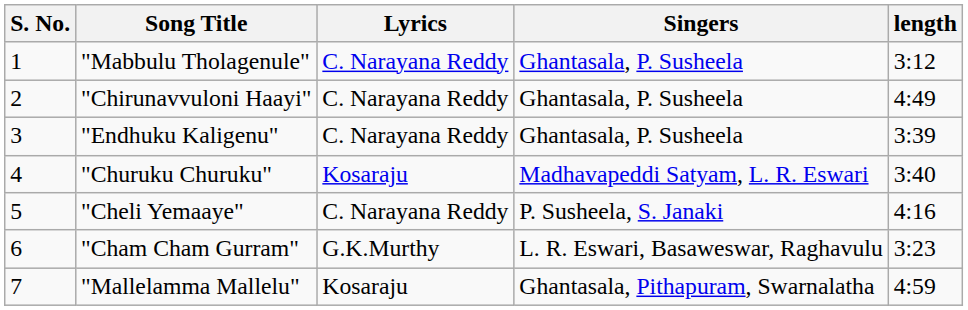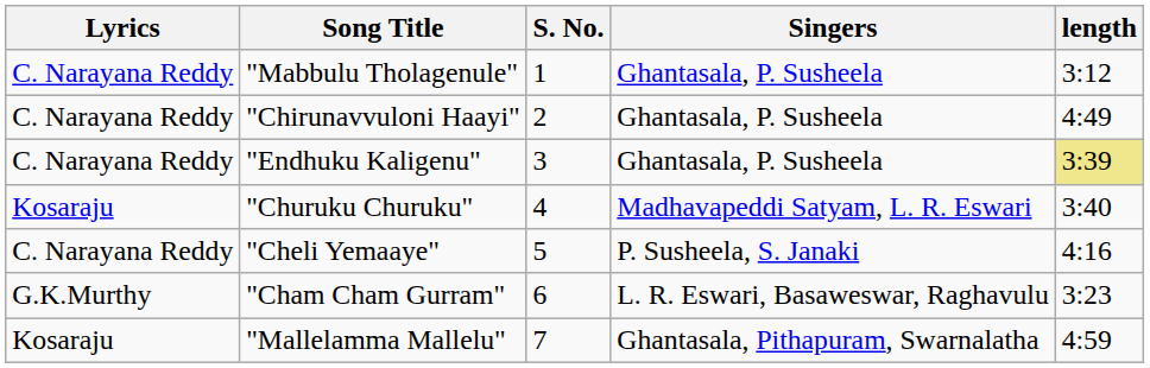columns swapped: S. No. <-> Lyrics
"Endhuku Kaligenu" | length: no background -> khaki background
